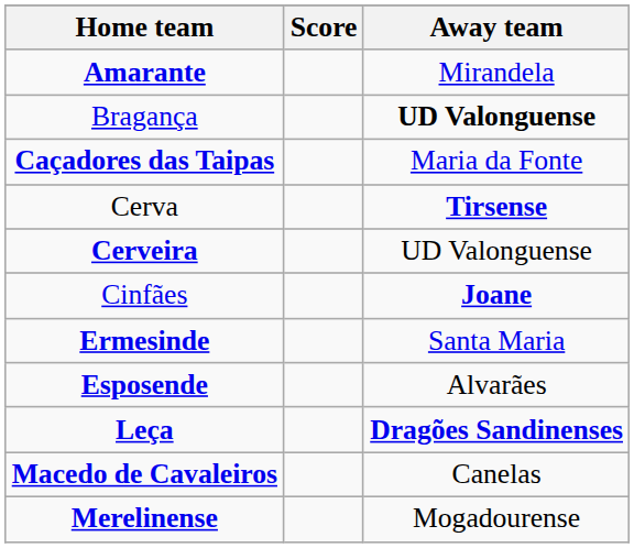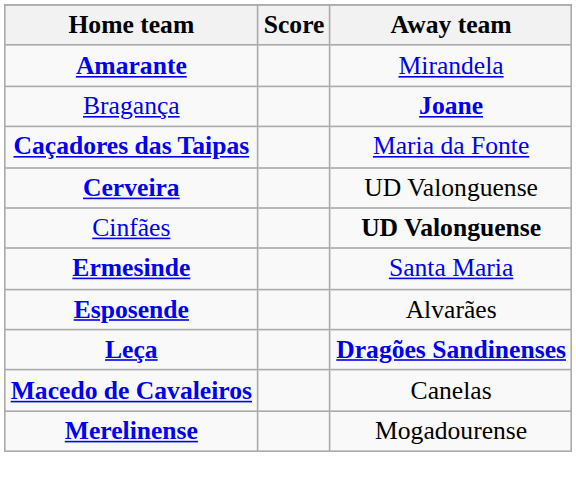Bragança | Away team: UD Valonguense -> Joane
- row: Cerva | Tirsense
Cinfães | Away team: Joane -> UD Valonguense
